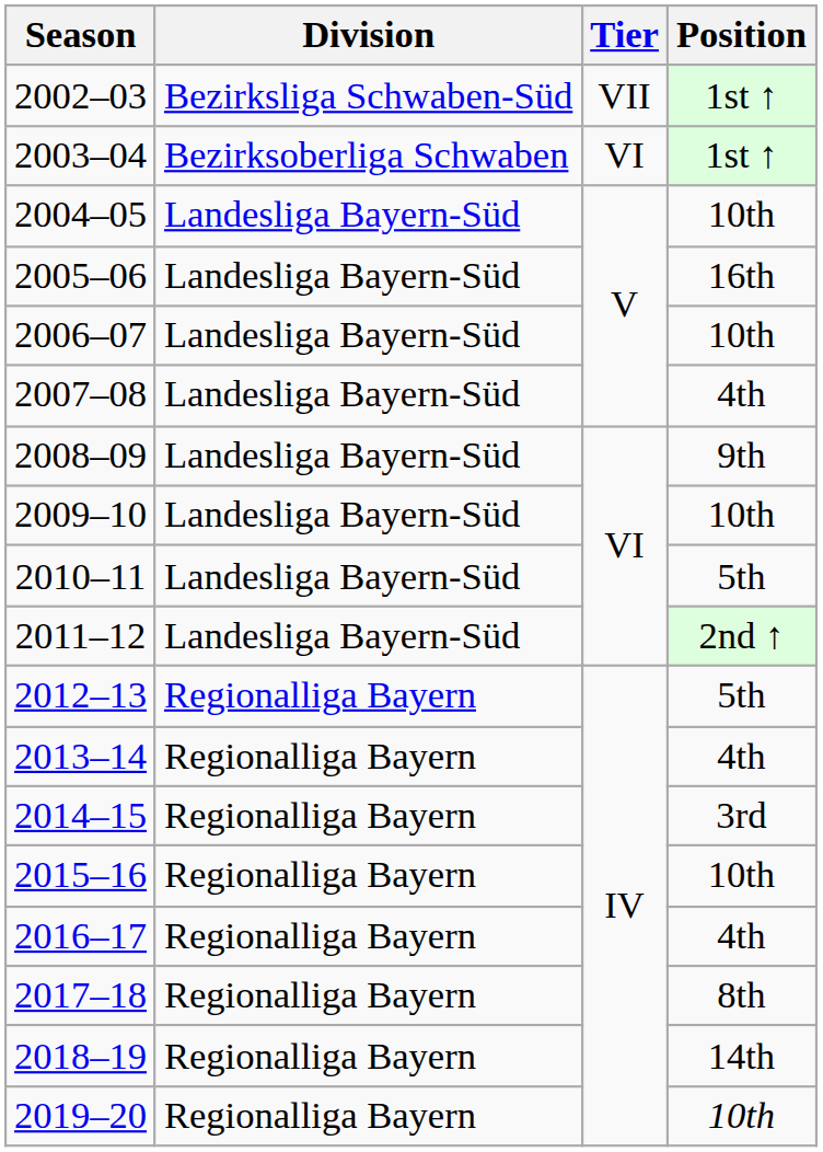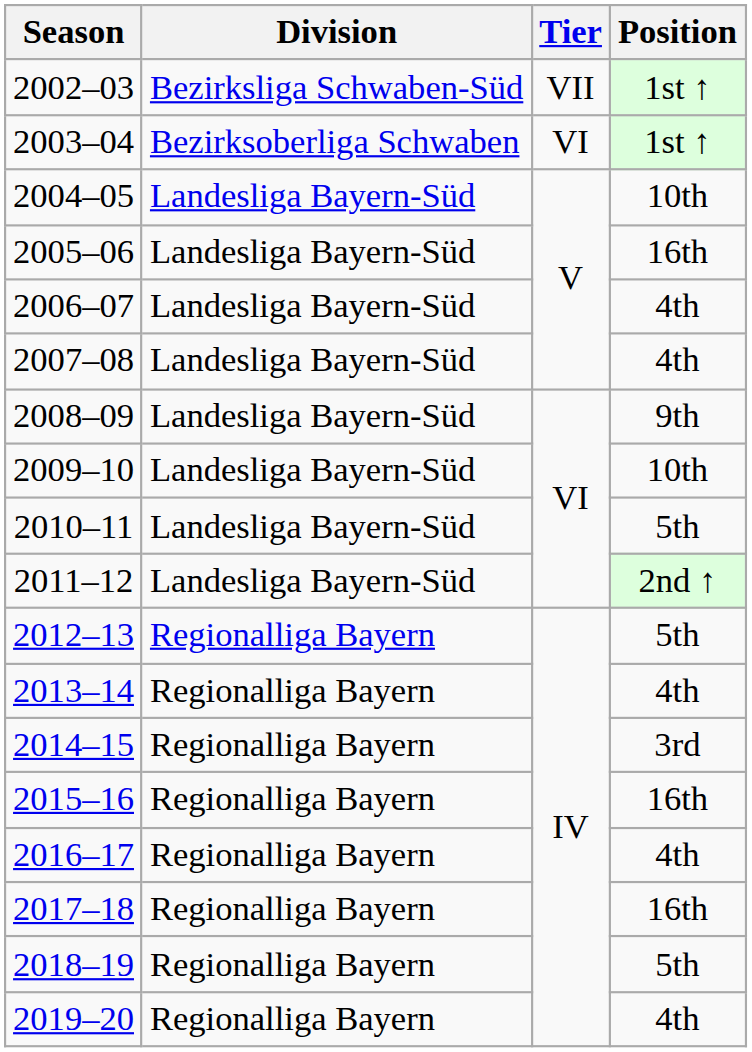2006–07 | Position: 10th -> 4th
2015–16 | Position: 10th -> 16th
2017–18 | Position: 8th -> 16th
2018–19 | Position: 14th -> 5th
2019–20 | Position: 10th -> 4th
